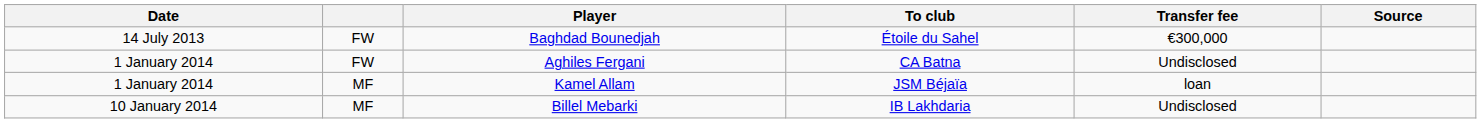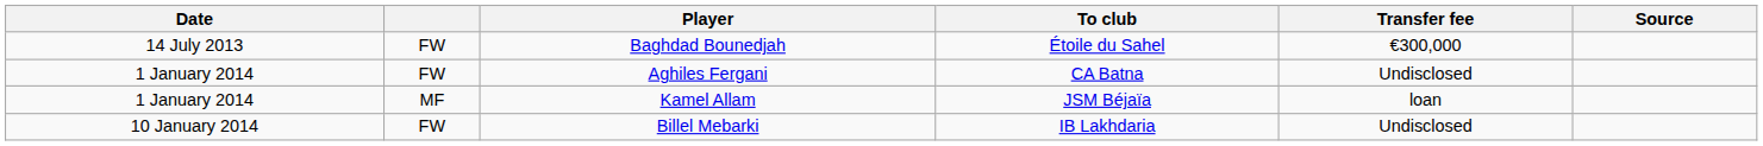Billel Mebarki | column 2: MF -> FW
